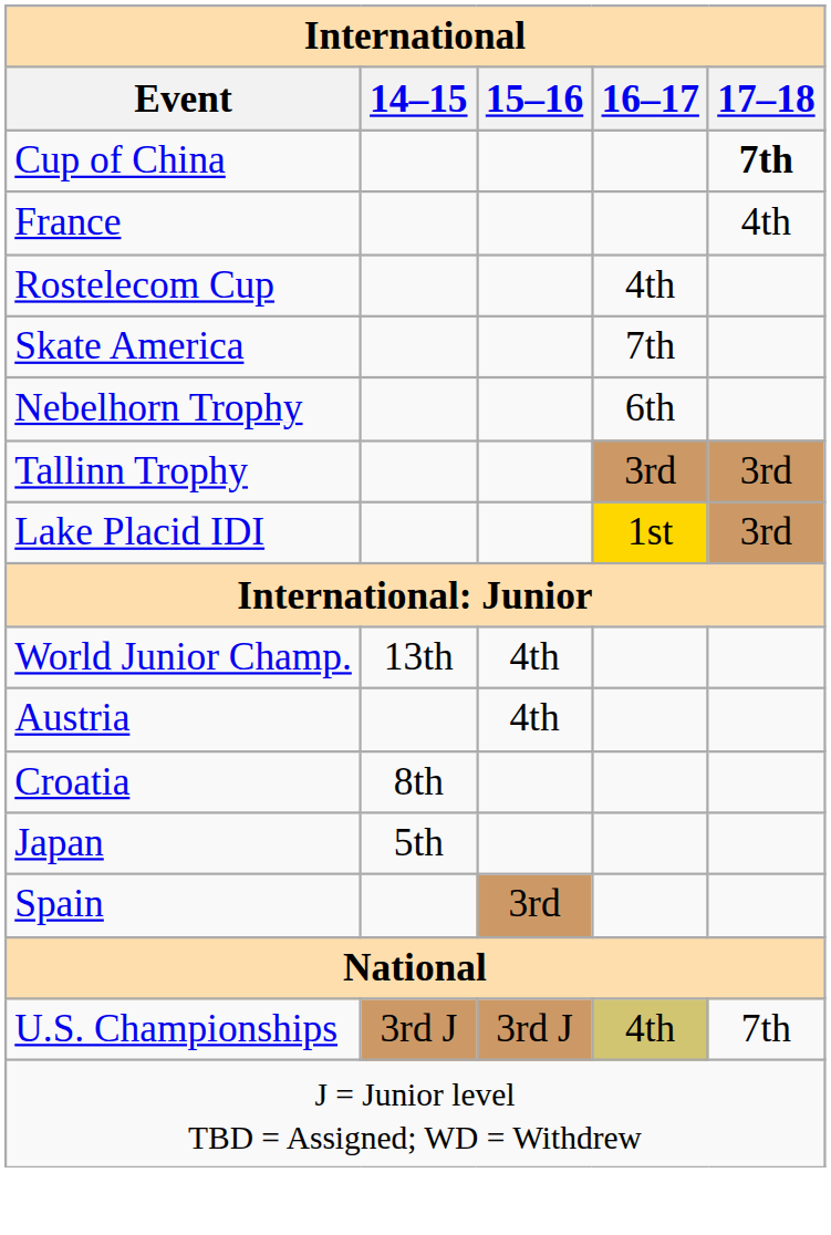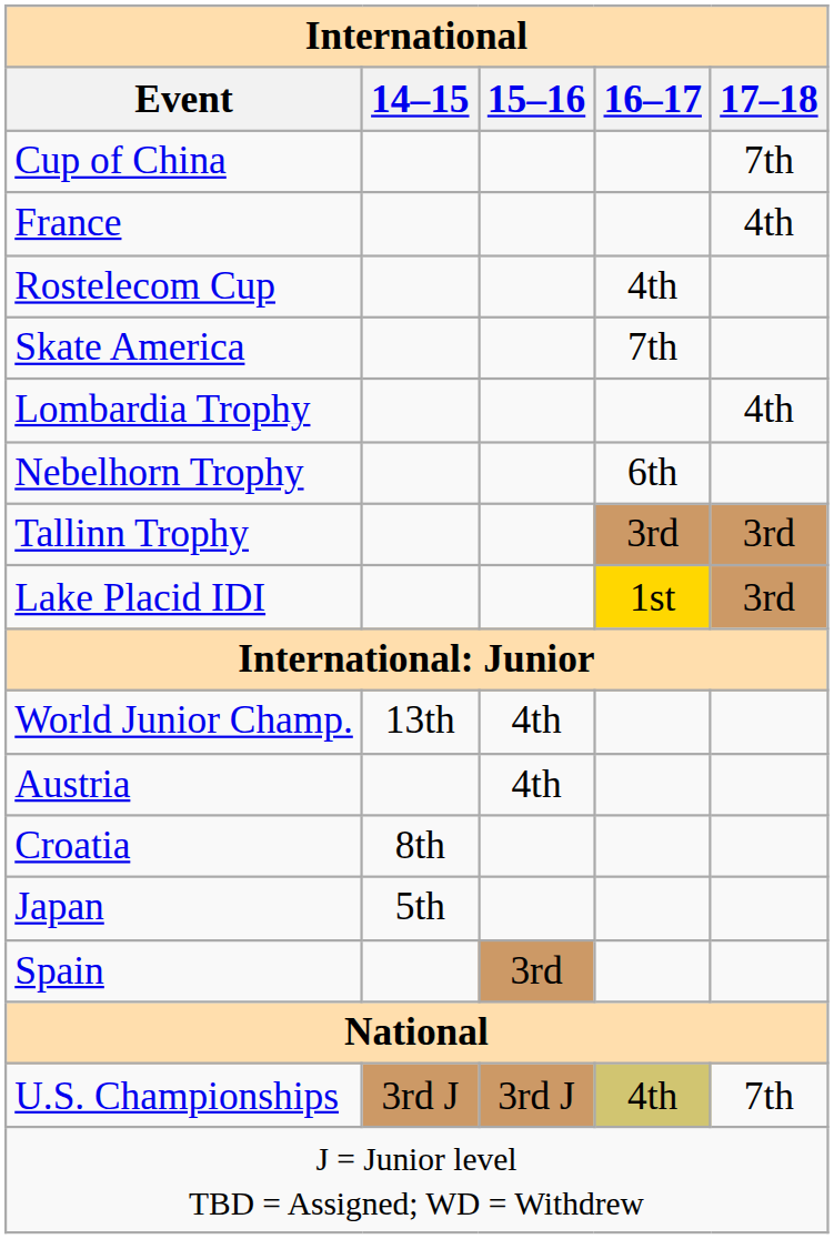Cup of China | 17–18: bold -> normal
+ row: Lombardia Trophy | 4th
